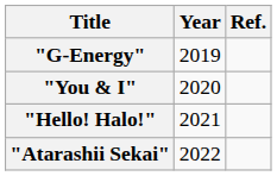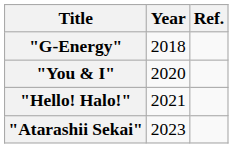"G-Energy" | Year: 2019 -> 2018
"Atarashii Sekai" | Year: 2022 -> 2023
